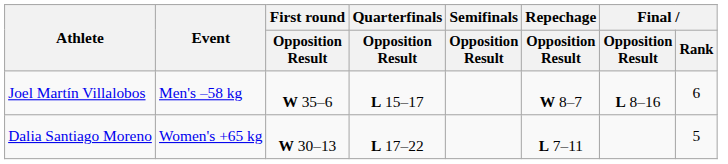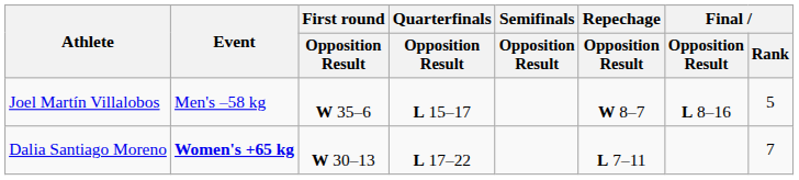Joel Martín Villalobos | Final / Rank: 6 -> 5
Dalia Santiago Moreno | Event: normal -> bold
Dalia Santiago Moreno | Final / Rank: 5 -> 7
